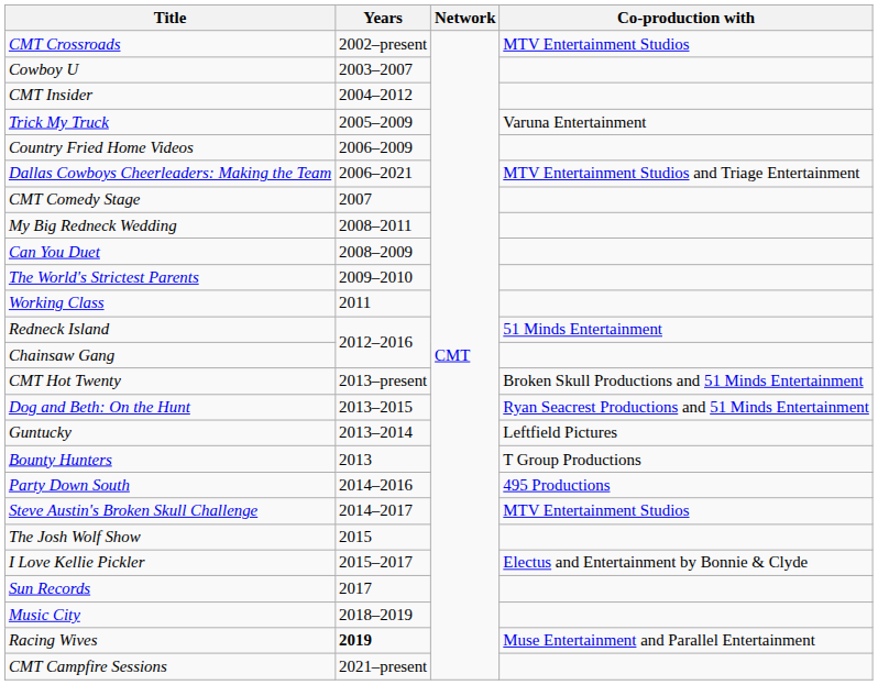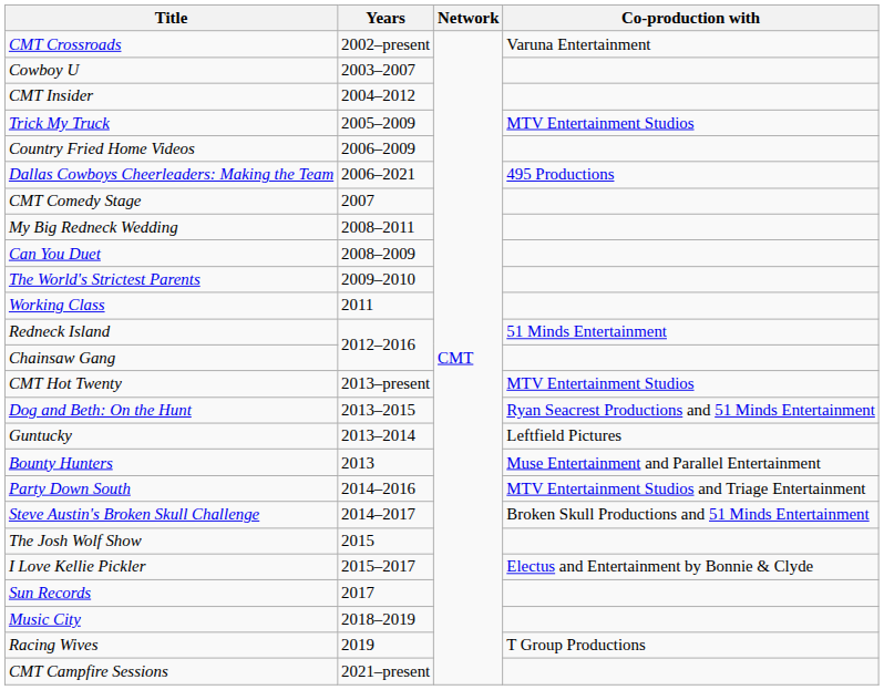CMT Crossroads | Co-production with: MTV Entertainment Studios -> Varuna Entertainment
Trick My Truck | Co-production with: Varuna Entertainment -> MTV Entertainment Studios
Dallas Cowboys Cheerleaders: Making the Team | Co-production with: MTV Entertainment Studios and Triage Entertainment -> 495 Productions
CMT Hot Twenty | Co-production with: Broken Skull Productions and 51 Minds Entertainment -> MTV Entertainment Studios
Bounty Hunters | Co-production with: T Group Productions -> Muse Entertainment and Parallel Entertainment
Party Down South | Co-production with: 495 Productions -> MTV Entertainment Studios and Triage Entertainment
Steve Austin's Broken Skull Challenge | Co-production with: MTV Entertainment Studios -> Broken Skull Productions and 51 Minds Entertainment
Racing Wives | Years: bold -> normal
Racing Wives | Co-production with: Muse Entertainment and Parallel Entertainment -> T Group Productions
